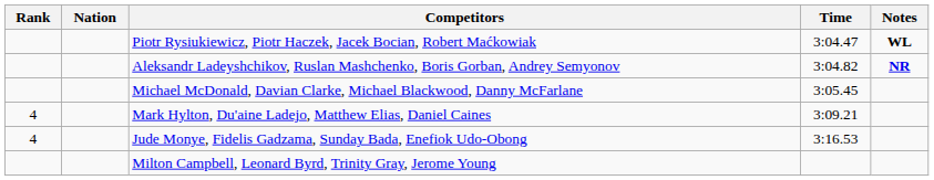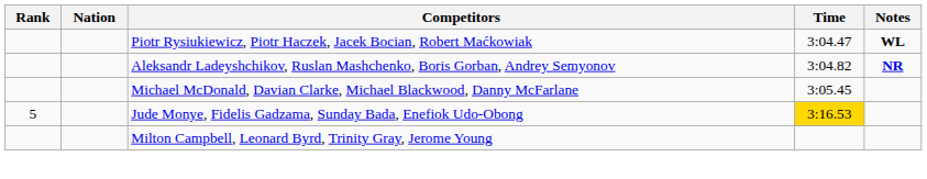- row: 4 | Mark Hylton, Du'aine Ladejo, Matthew Elias, Daniel Caines | 3:09.21
Jude Monye, Fidelis Gadzama, Sunday Bada, Enefiok Udo-Obong | Rank: 4 -> 5
Jude Monye, Fidelis Gadzama, Sunday Bada, Enefiok Udo-Obong | Time: no background -> gold background
